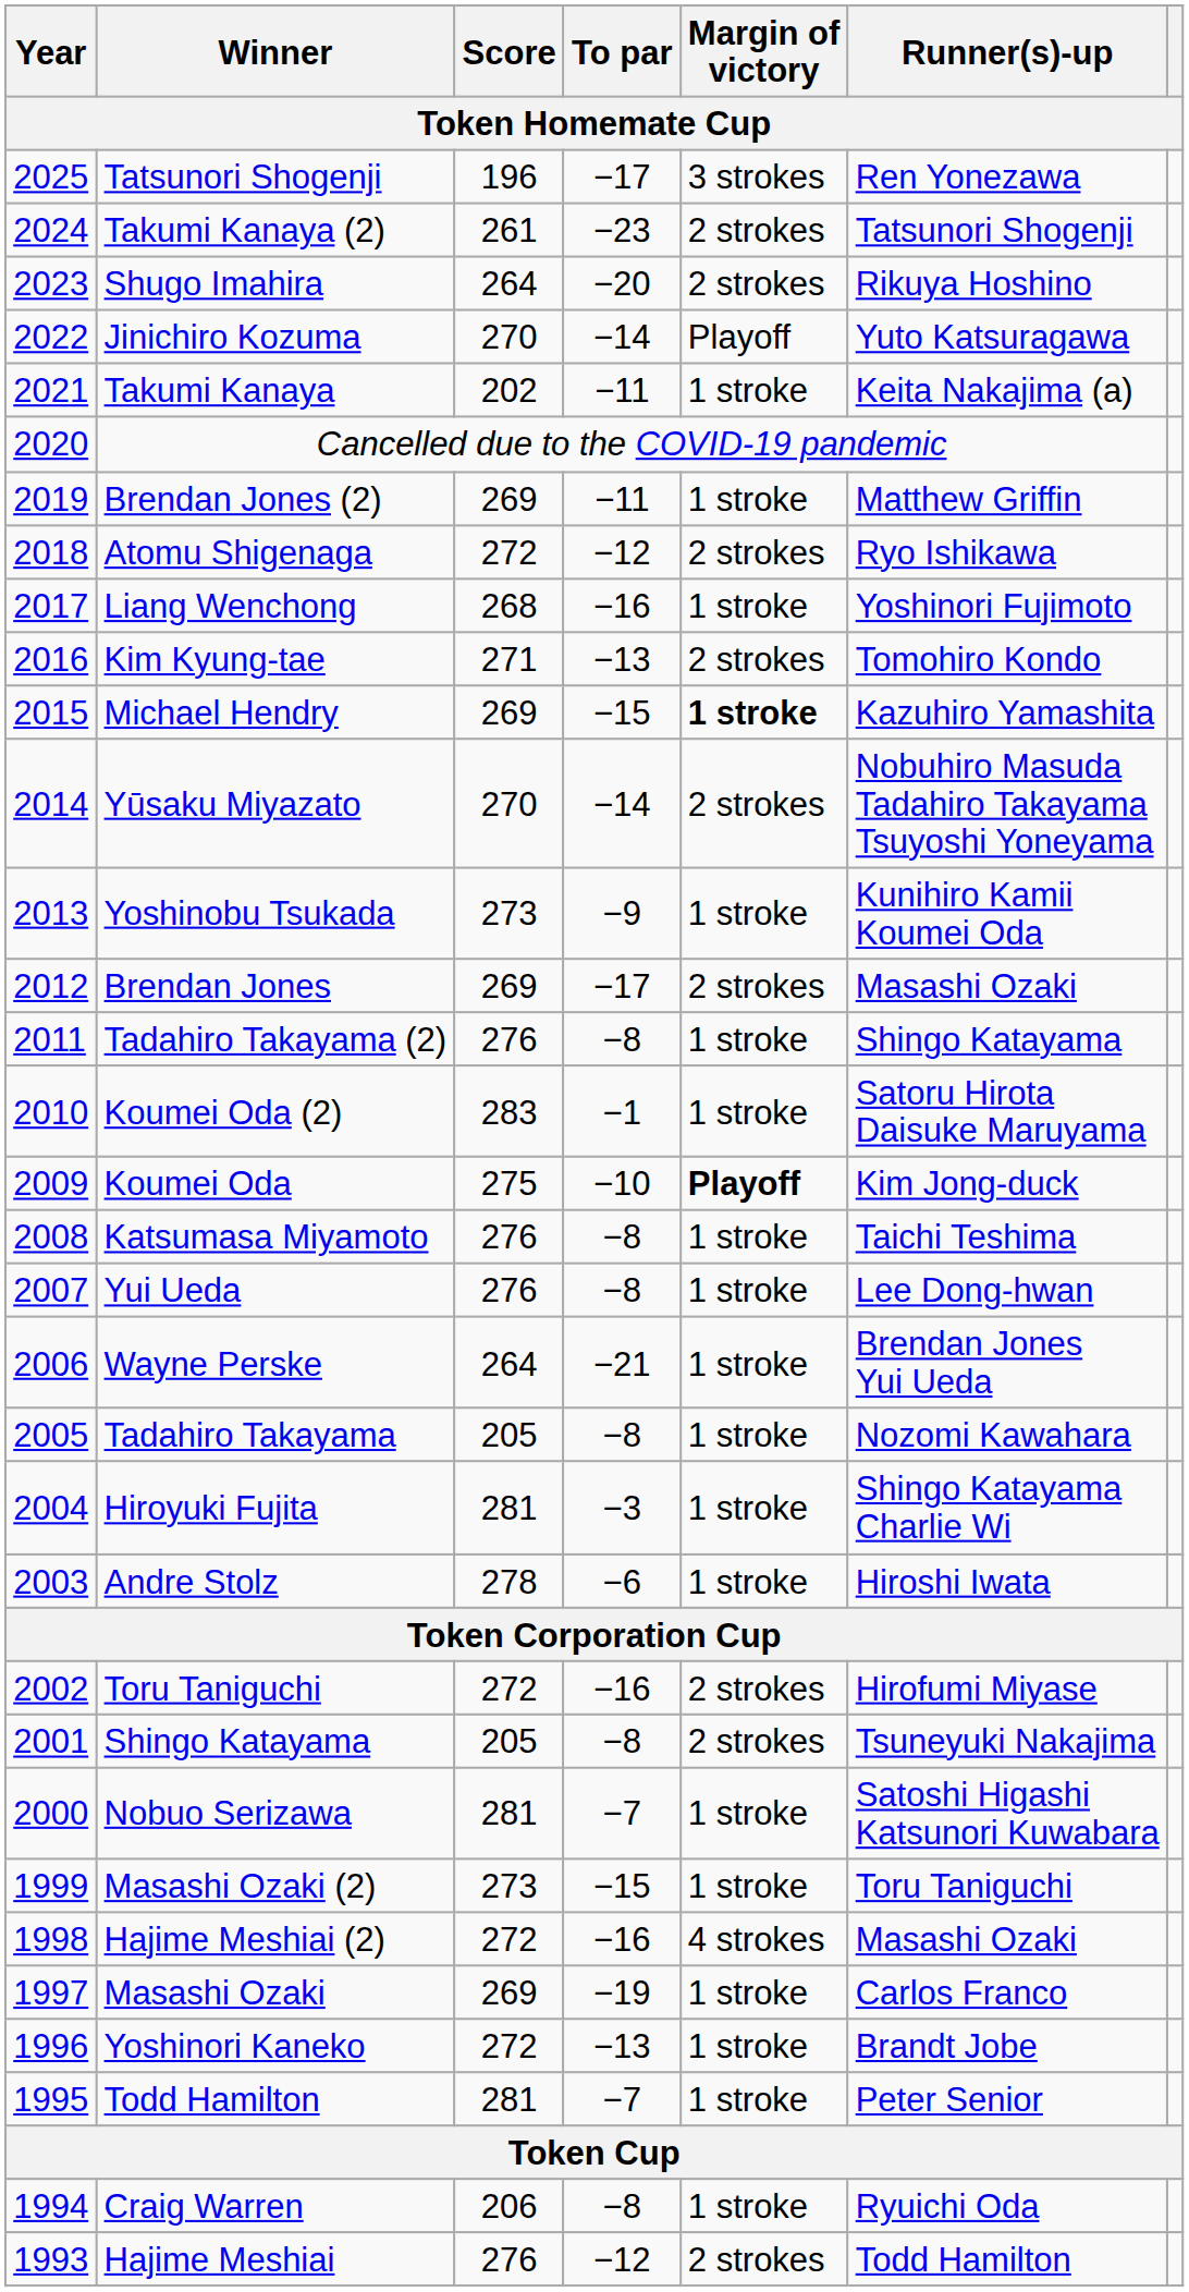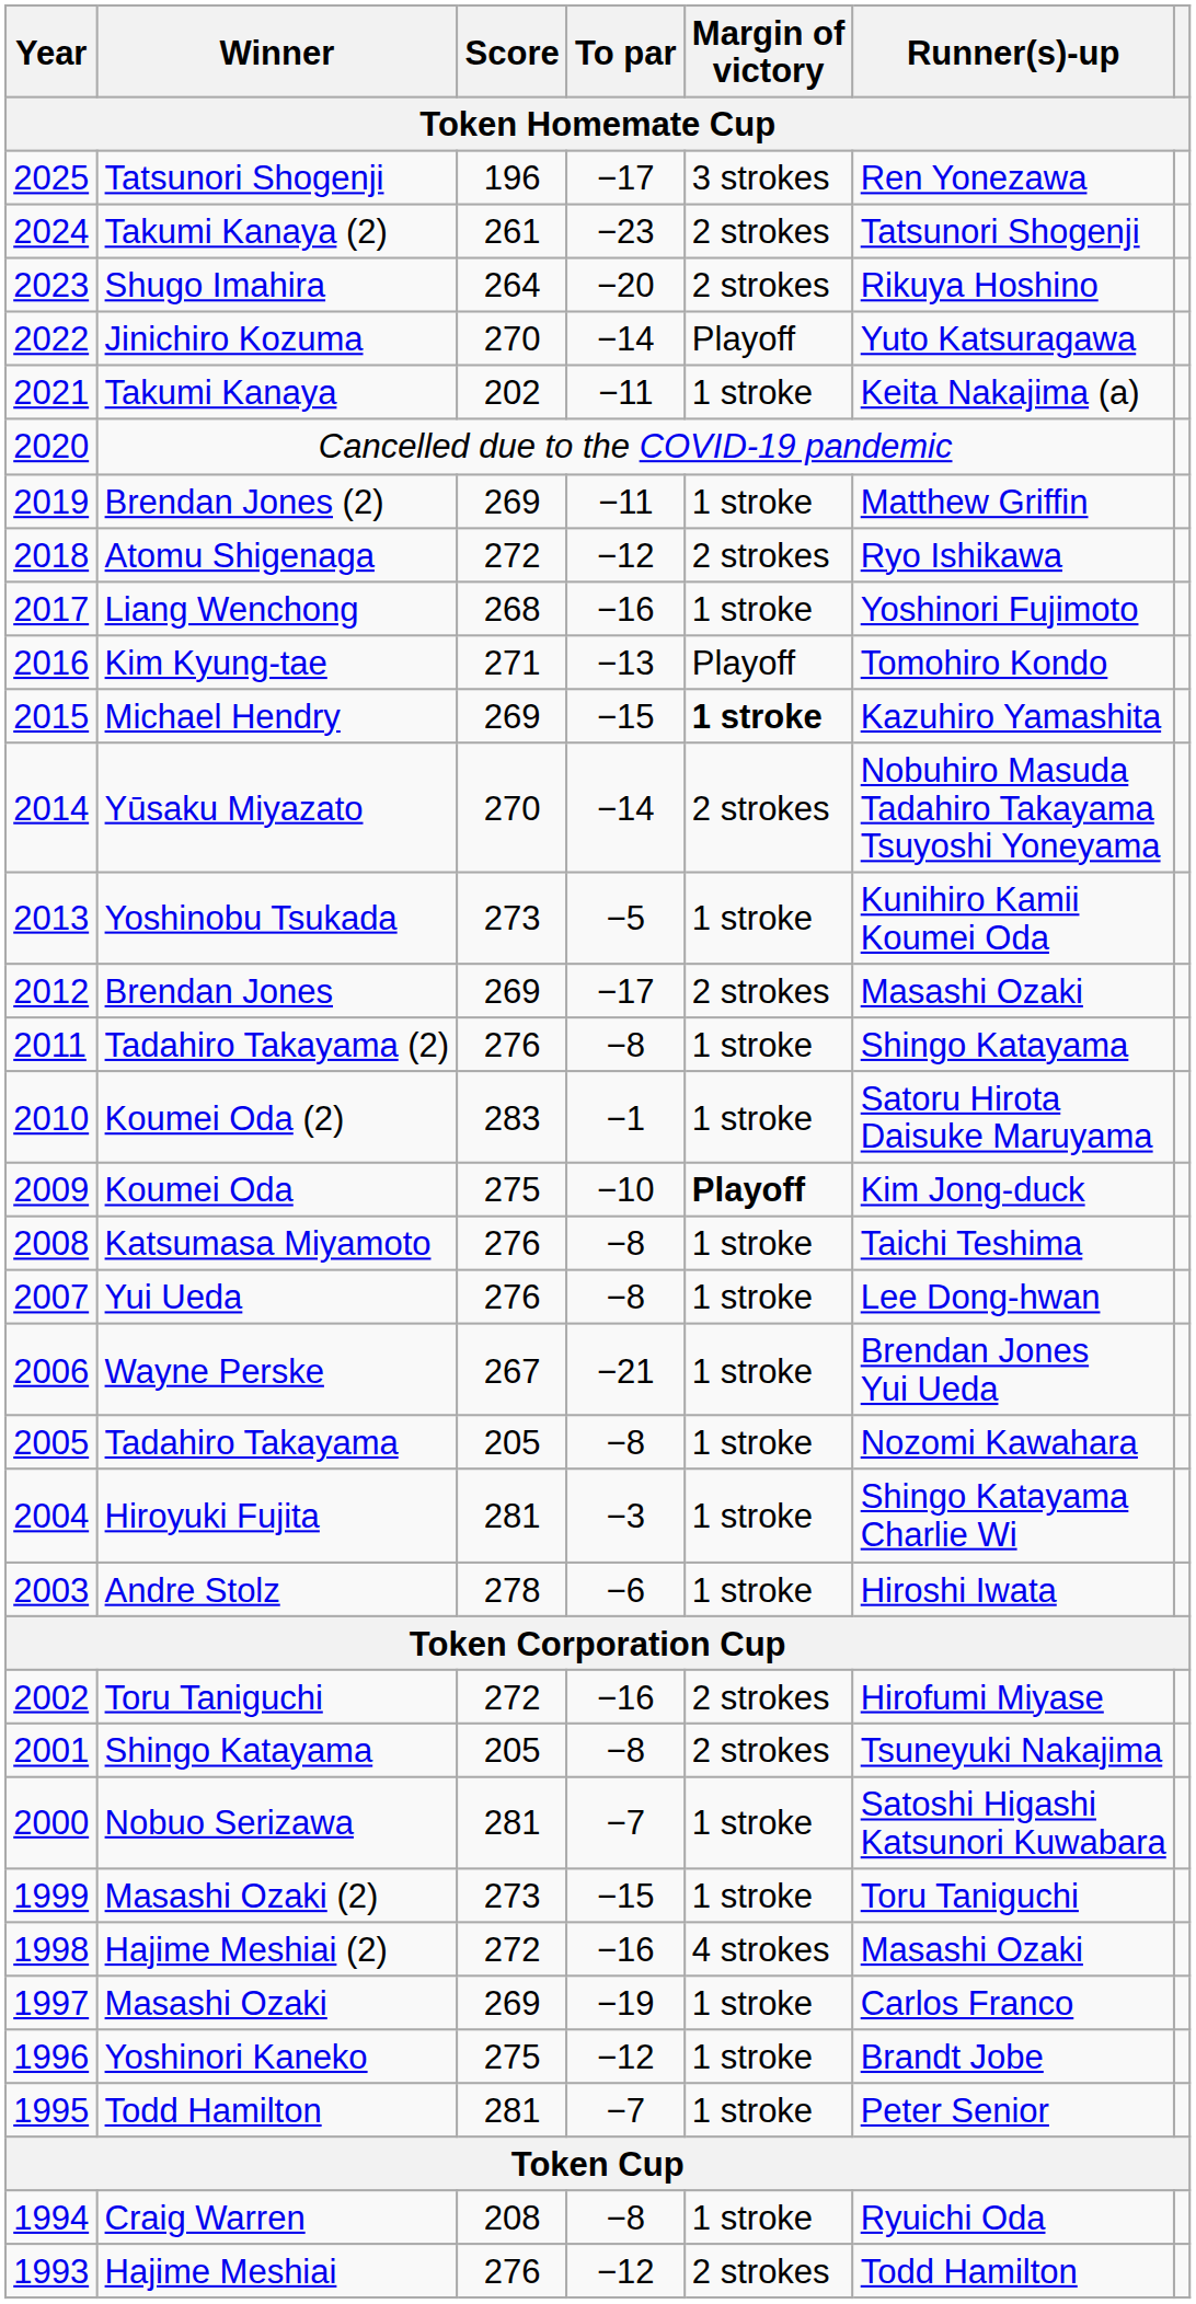Kim Kyung-tae | Margin of victory: 2 strokes -> Playoff
Yoshinobu Tsukada | To par: −9 -> −5
Wayne Perske | Score: 264 -> 267
Yoshinori Kaneko | Score: 272 -> 275
Yoshinori Kaneko | To par: −13 -> −12
Craig Warren | Score: 206 -> 208
